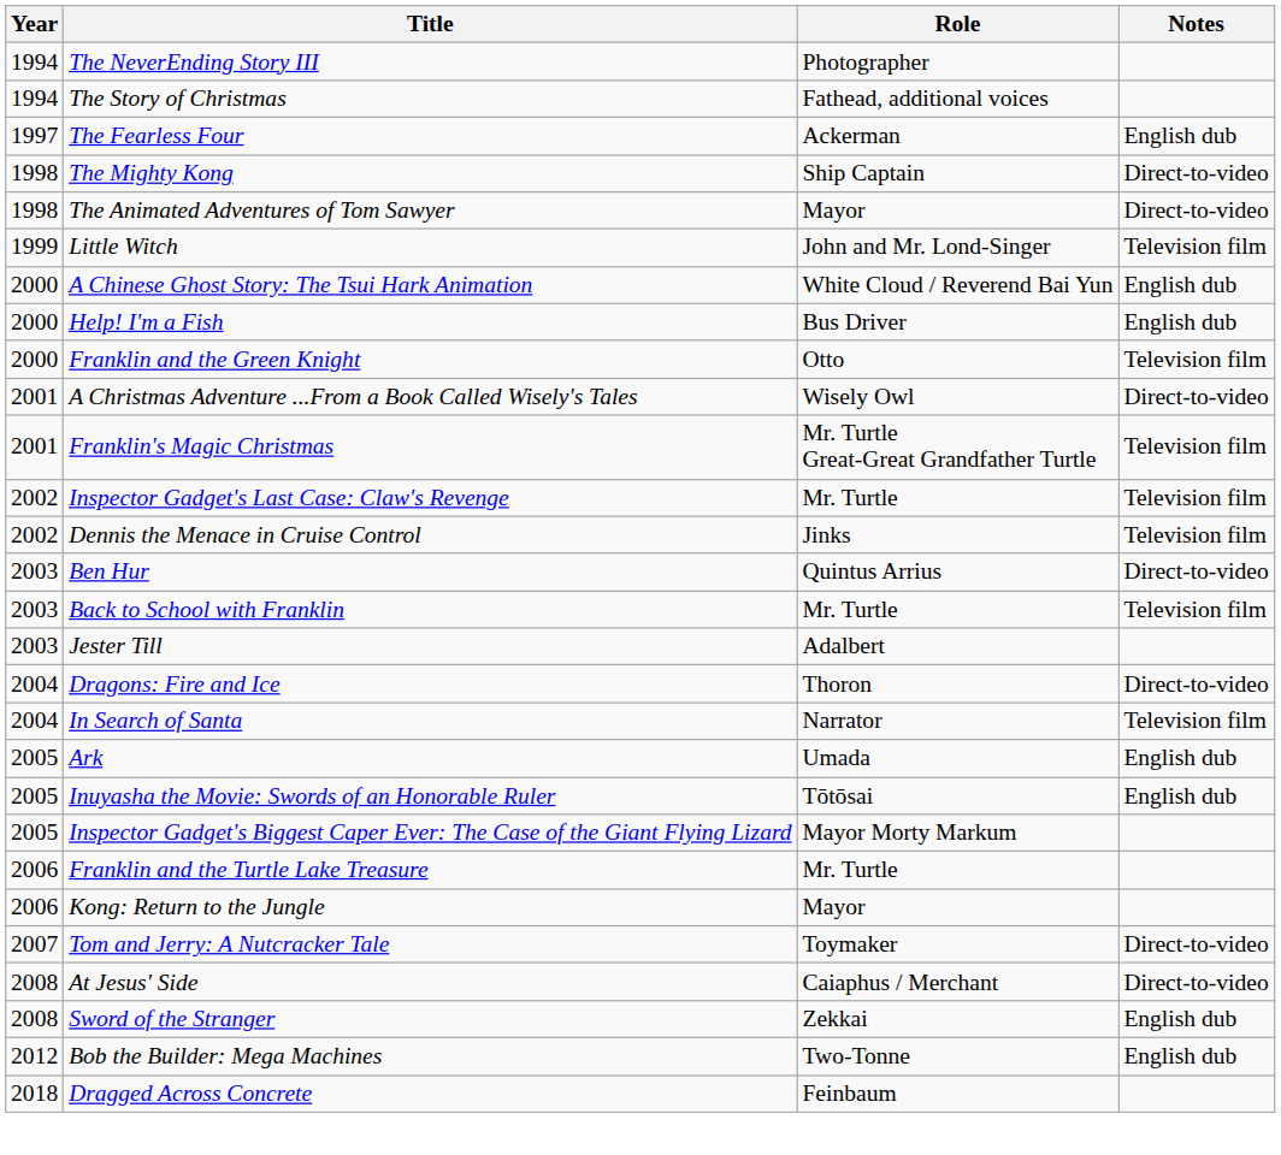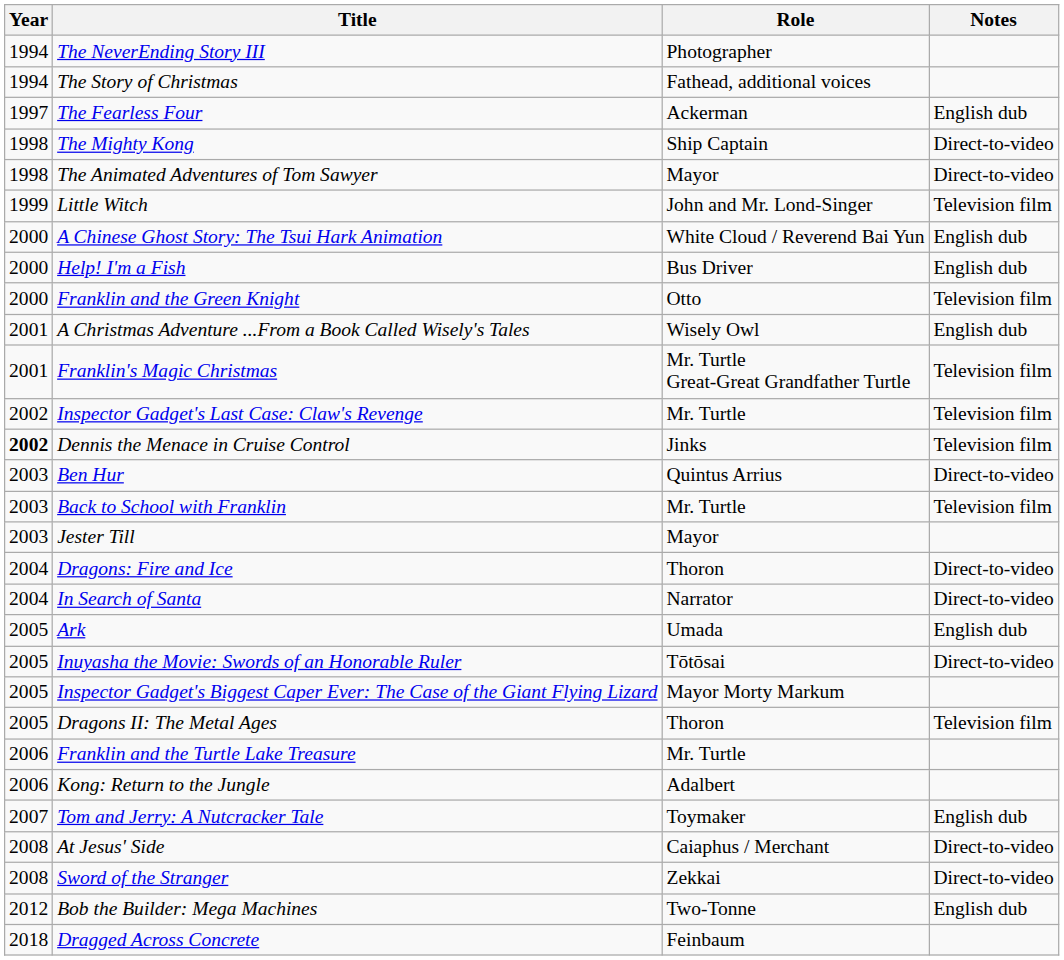A Christmas Adventure ...From a Book Called Wisely's Tales | Notes: Direct-to-video -> English dub
Dennis the Menace in Cruise Control | Year: normal -> bold
Jester Till | Role: Adalbert -> Mayor
In Search of Santa | Notes: Television film -> Direct-to-video
Inuyasha the Movie: Swords of an Honorable Ruler | Notes: English dub -> Direct-to-video
+ row: 2005 | Dragons II: The Metal Ages | Thoron | Television film
Kong: Return to the Jungle | Role: Mayor -> Adalbert
Tom and Jerry: A Nutcracker Tale | Notes: Direct-to-video -> English dub
Sword of the Stranger | Notes: English dub -> Direct-to-video
